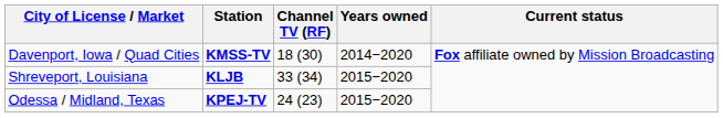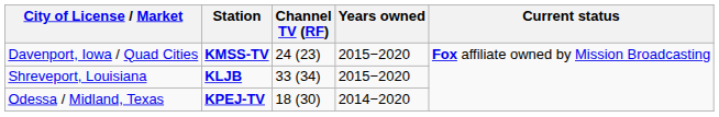Davenport, Iowa / Quad Cities | Channel TV (RF): 18 (30) -> 24 (23)
Davenport, Iowa / Quad Cities | Years owned: 2014−2020 -> 2015−2020
Odessa / Midland, Texas | Channel TV (RF): 24 (23) -> 18 (30)
Odessa / Midland, Texas | Years owned: 2015−2020 -> 2014−2020
